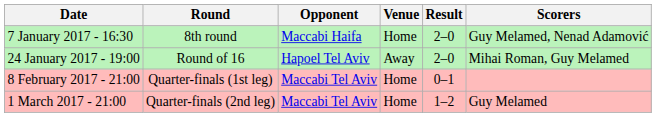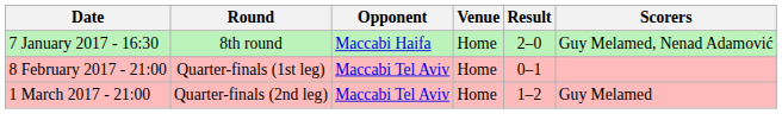- row: 24 January 2017 - 19:00 | Round of 16 | Hapoel Tel Aviv | Away | 2–0 | Mihai Roman, Guy Melamed
